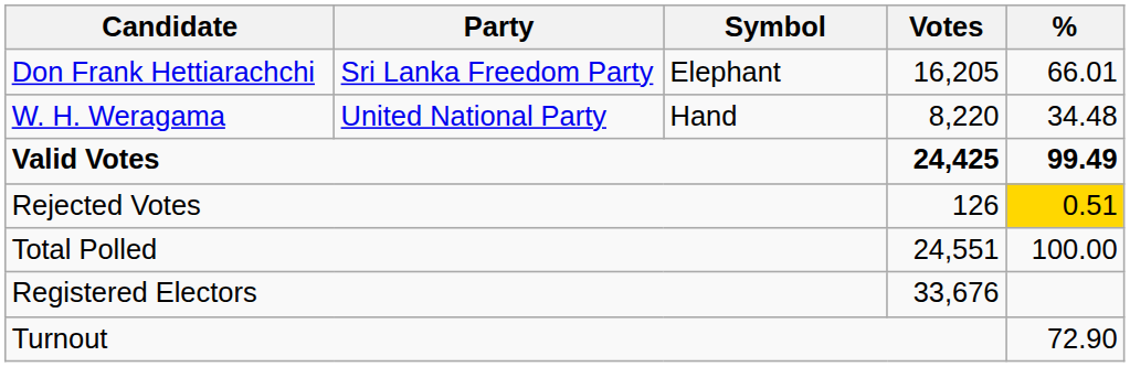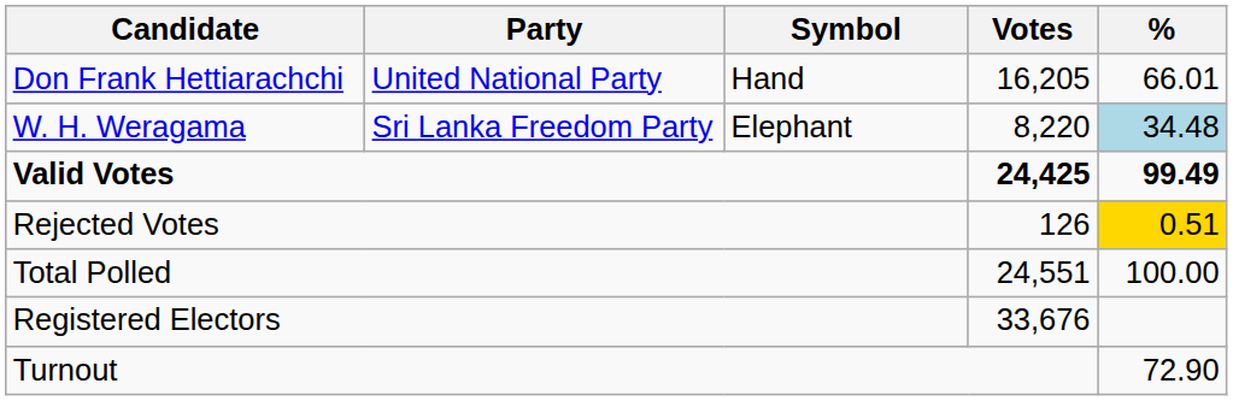Don Frank Hettiarachchi | Party: Sri Lanka Freedom Party -> United National Party
Don Frank Hettiarachchi | Symbol: Elephant -> Hand
W. H. Weragama | Party: United National Party -> Sri Lanka Freedom Party
W. H. Weragama | Symbol: Hand -> Elephant
W. H. Weragama | %: no background -> lightblue background
